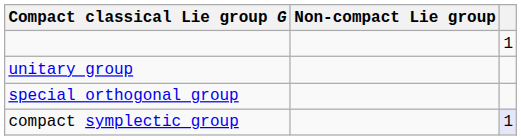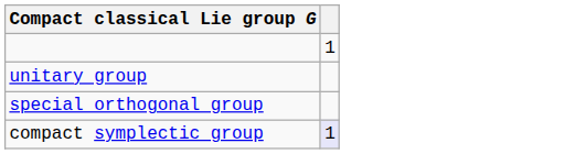- column: Non-compact Lie group
